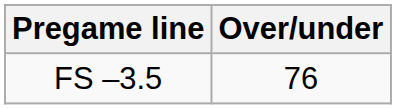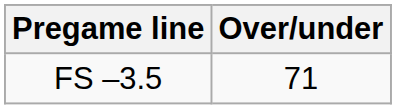FS –3.5 | Over/under: 76 -> 71
